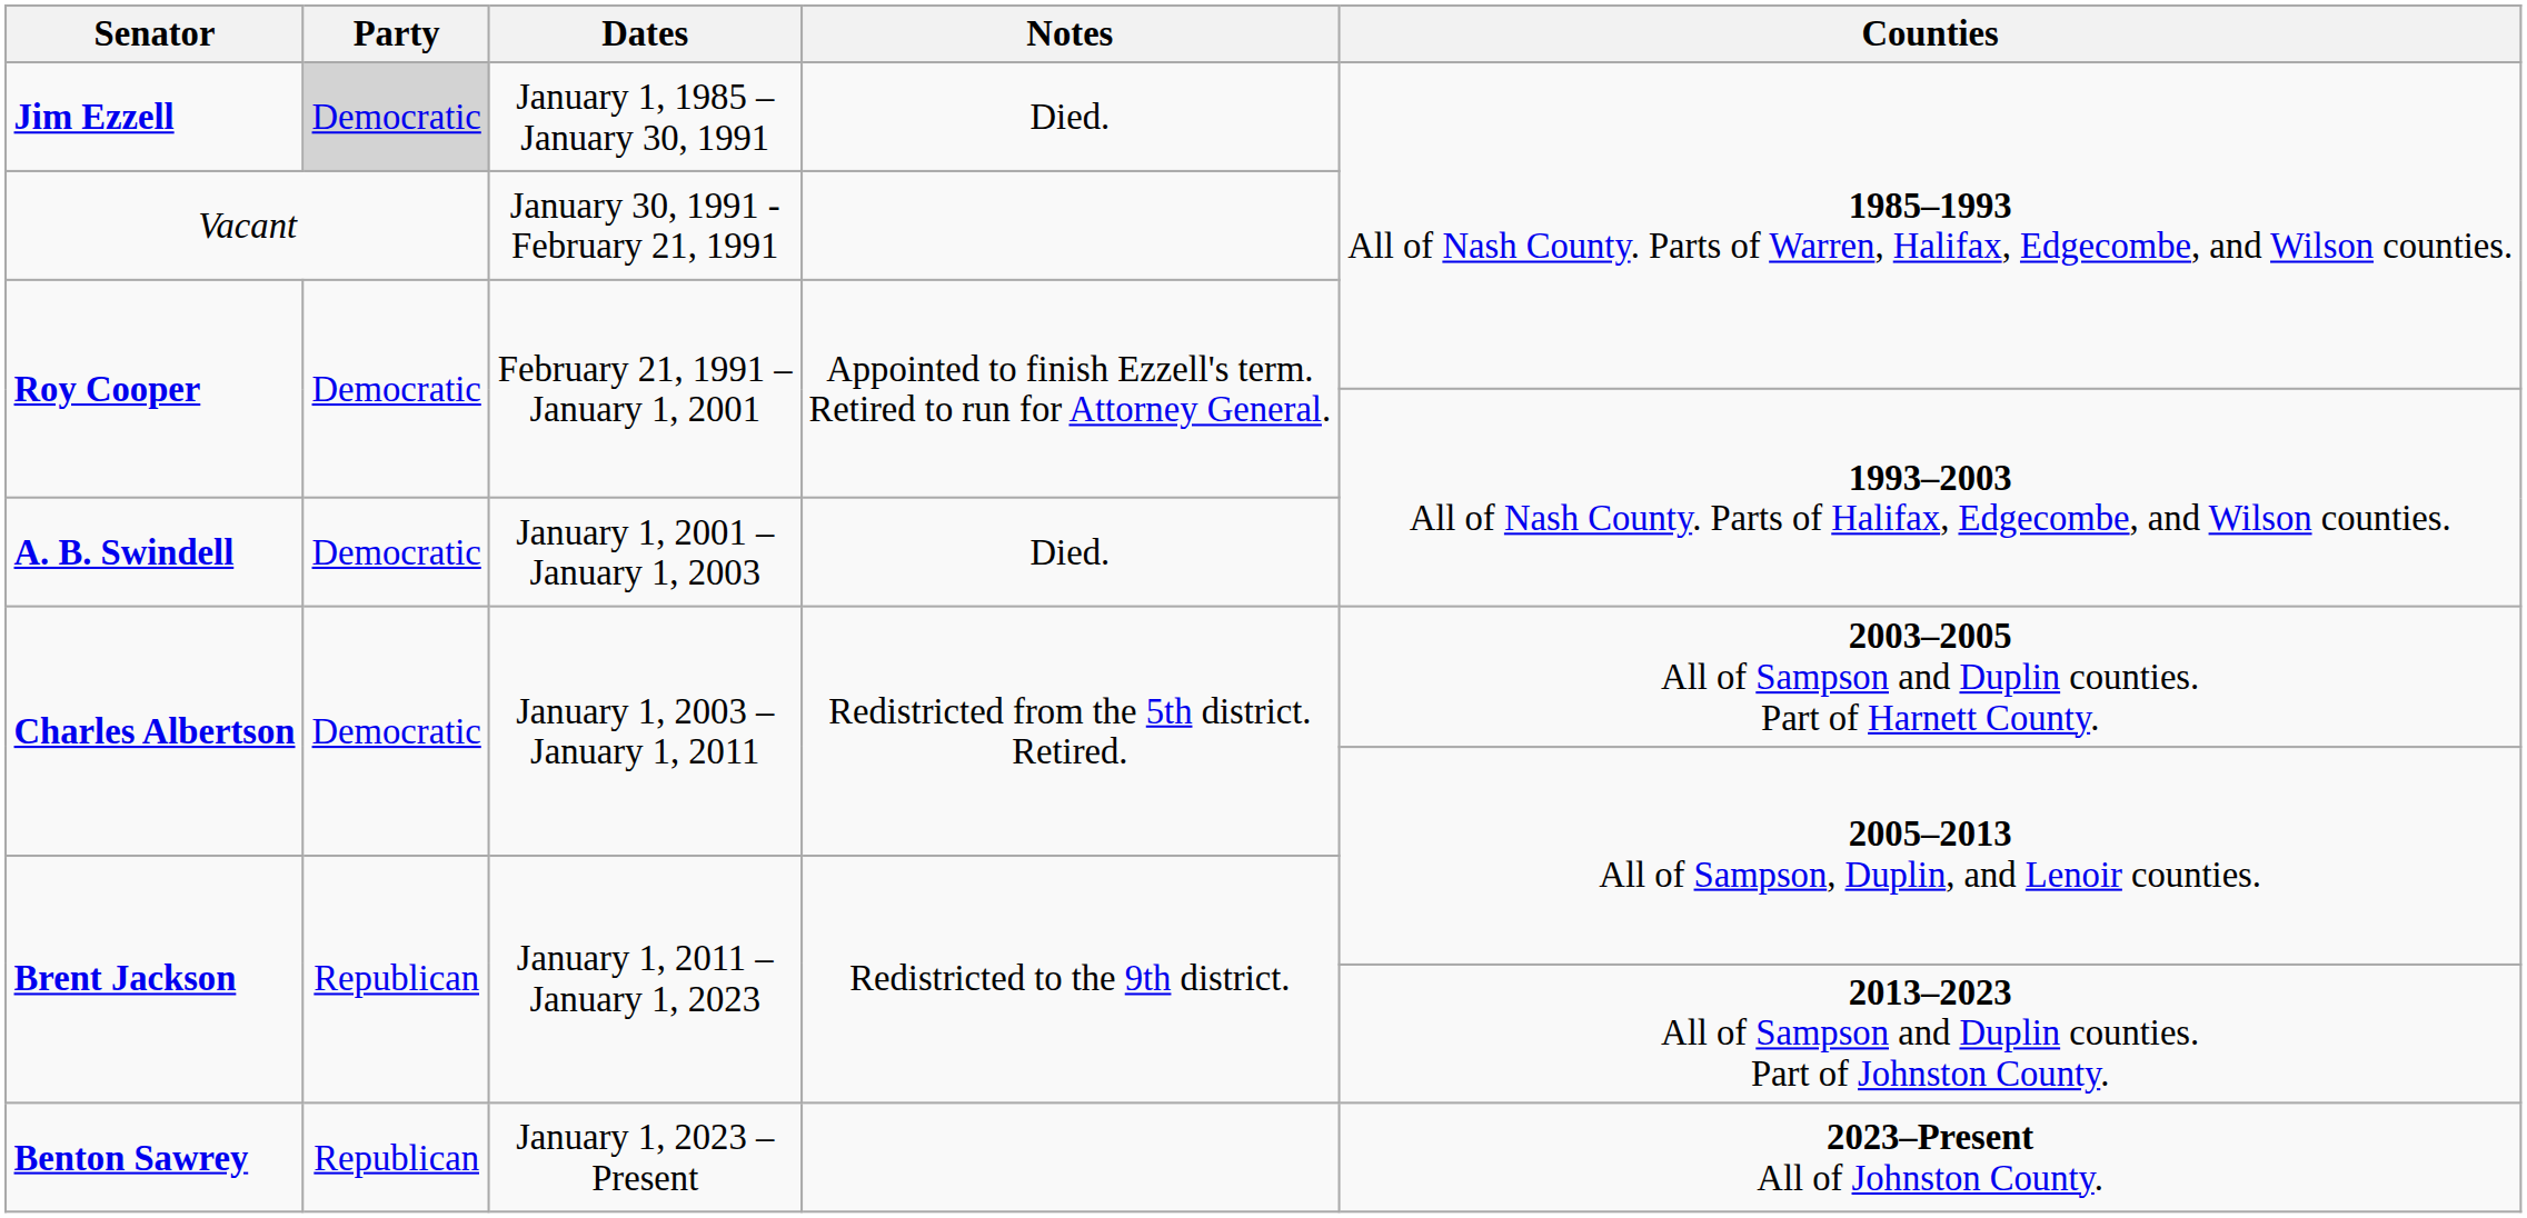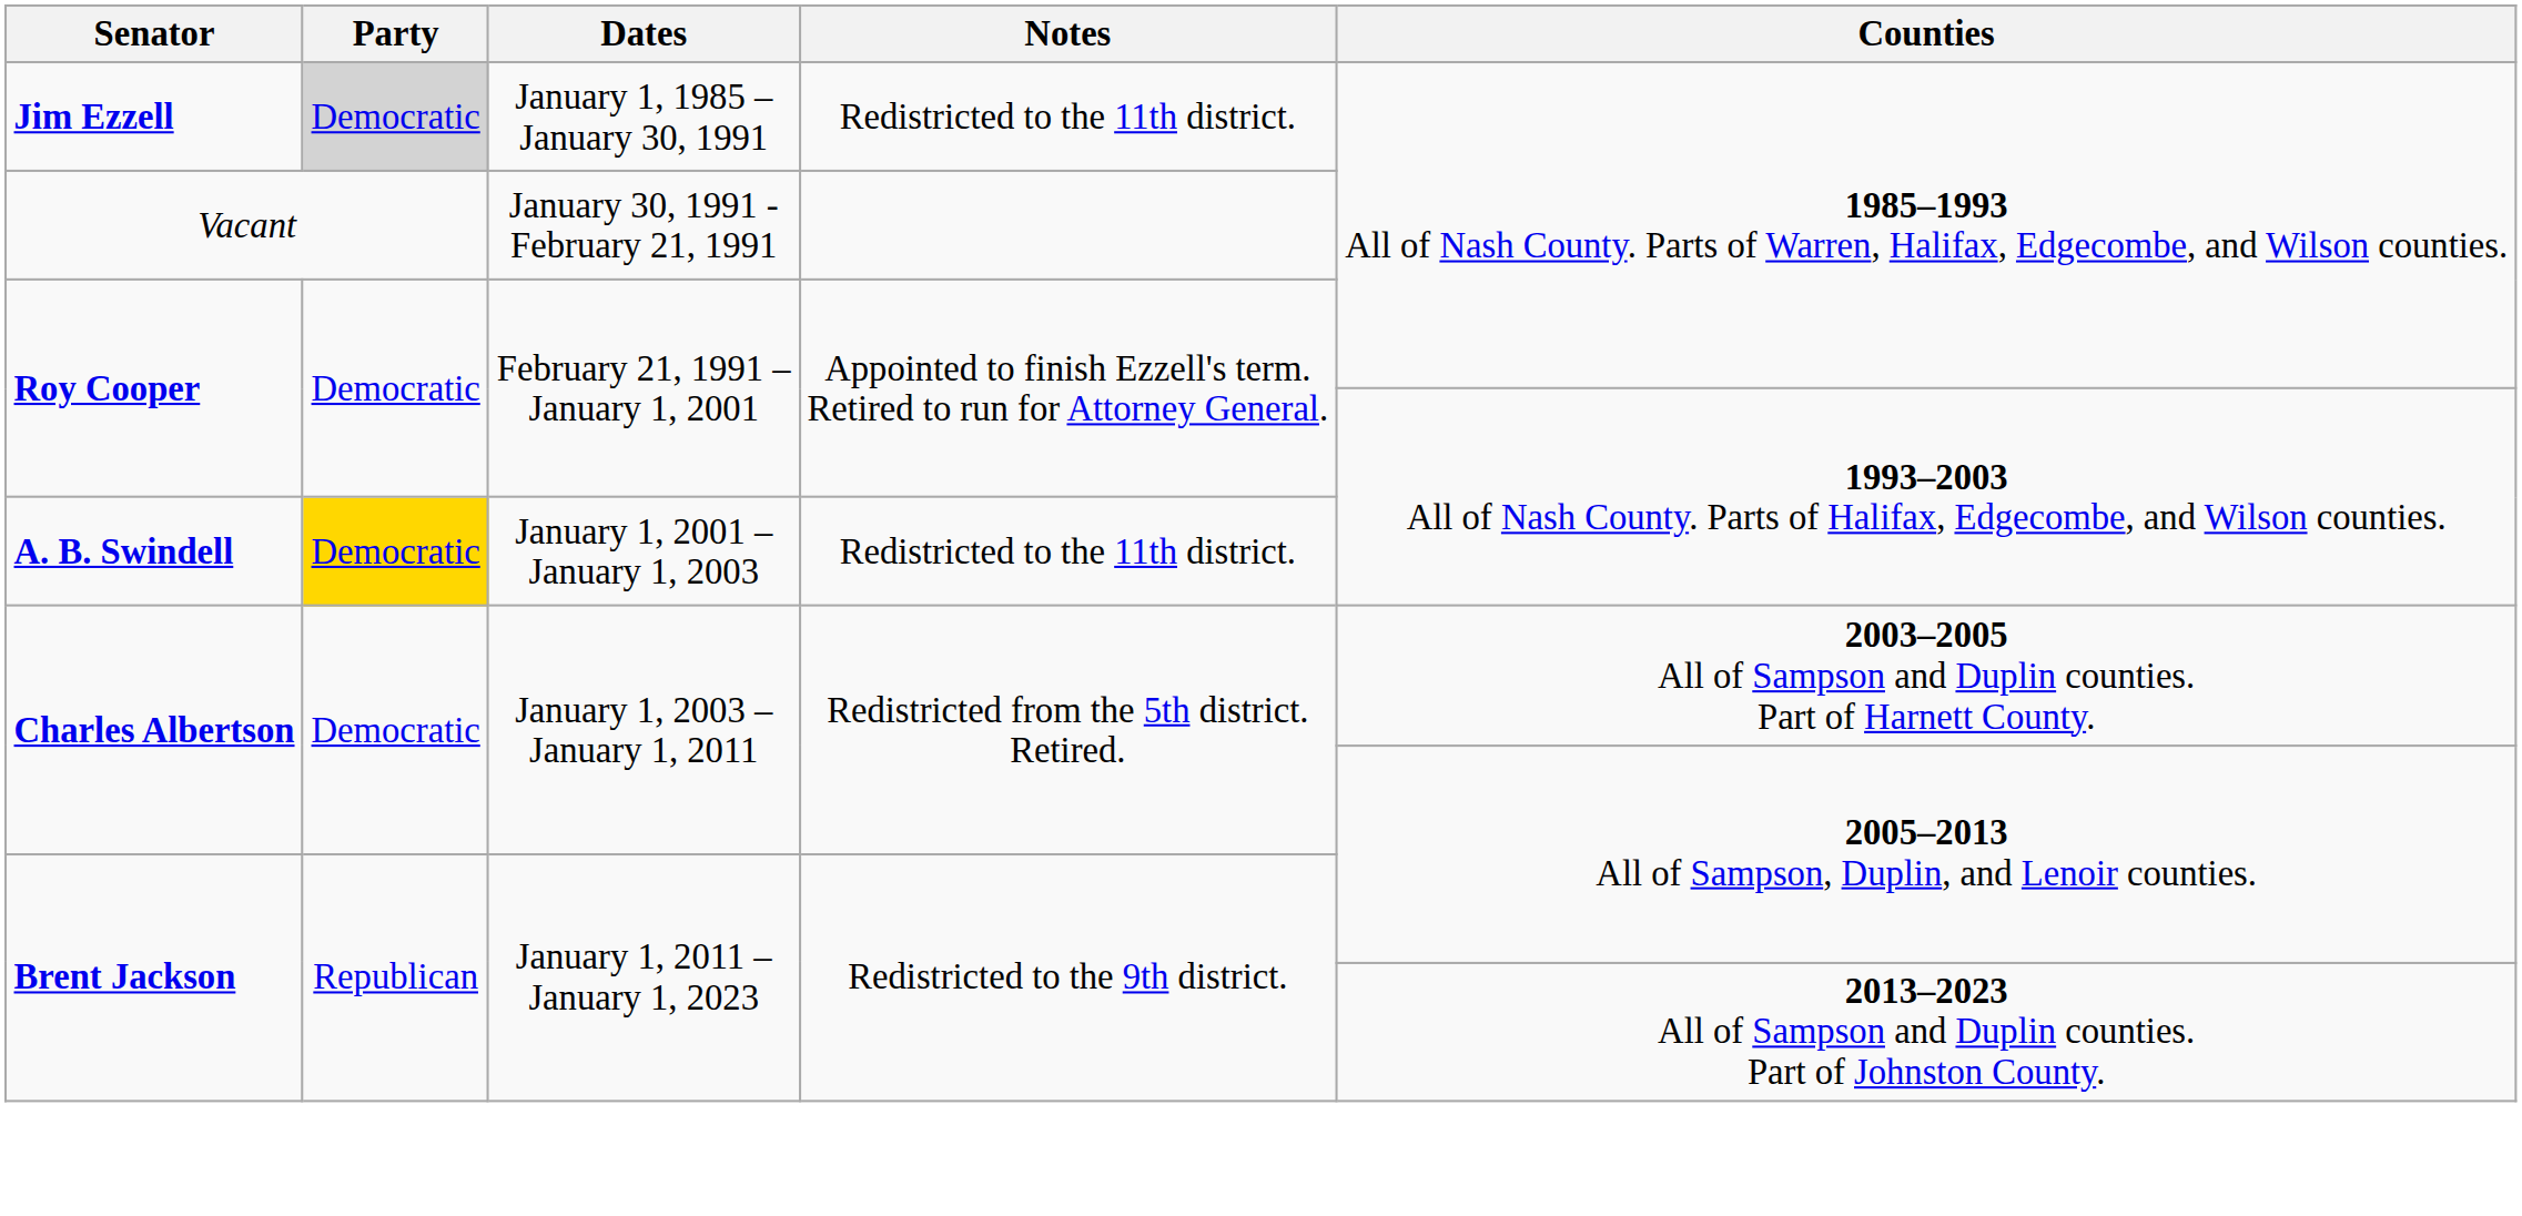Jim Ezzell | Notes: Died. -> Redistricted to the 11th district.
A. B. Swindell | Party: no background -> gold background
A. B. Swindell | Notes: Died. -> Redistricted to the 11th district.
- row: Benton Sawrey | Republican | January 1, 2023 – Present | 2023–Present All of Johnston County.
